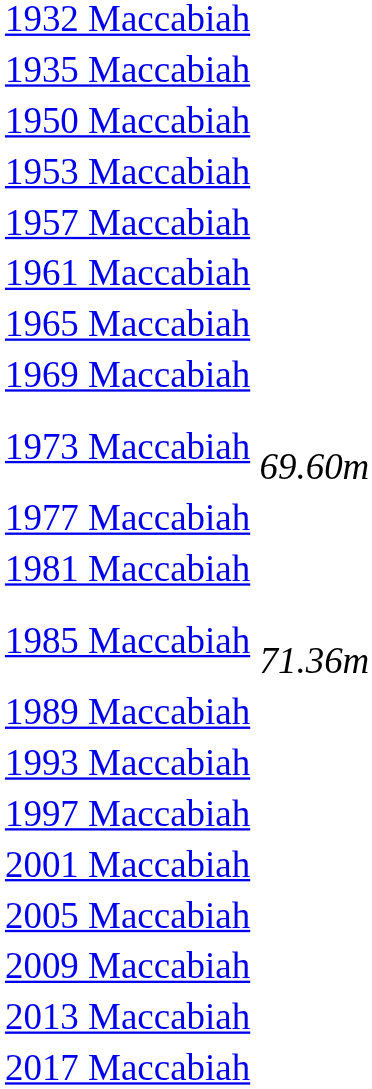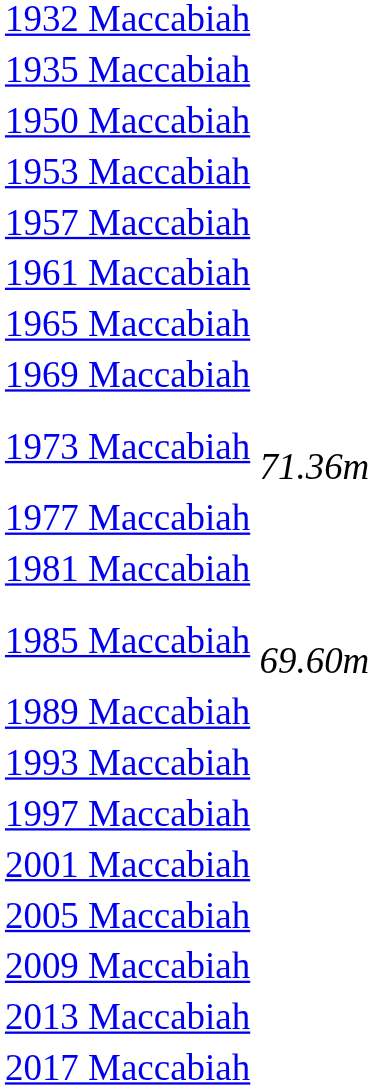1973 Maccabiah | column 2: 69.60m -> 71.36m
1985 Maccabiah | column 2: 71.36m -> 69.60m
